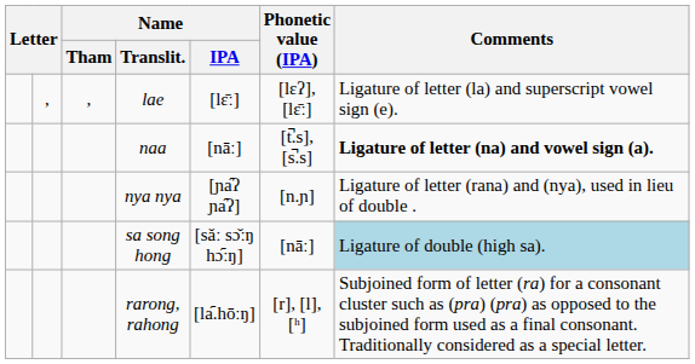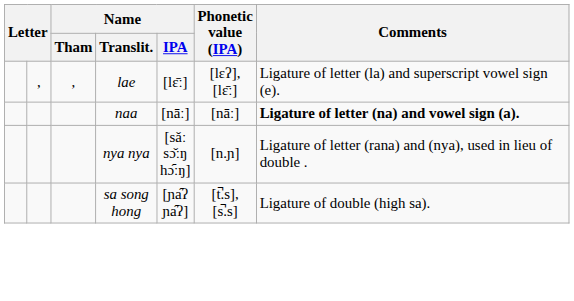naa | Phonetic value (IPA): [t̚.s], [s̚.s] -> [nāː]
nya nya | Name / IPA: [ɲa᷇ʔ ɲa᷇ʔ] -> [sǎː sɔ̌ːŋ hɔ᷇ːŋ]
sa song hong | Name / IPA: [sǎː sɔ̌ːŋ hɔ᷇ːŋ] -> [ɲa᷇ʔ ɲa᷇ʔ]
sa song hong | Phonetic value (IPA): [nāː] -> [t̚.s], [s̚.s]
sa song hong | Comments: lightblue background -> no background
- row: rarong, rahong | [la᷇.hōːŋ] | [r], [l], [ʰ] | Subjoined form of letter (ra) for a consonant cluster such as (pra) (pra) as opposed to the subjoined form used as a final consonant. Traditionally considered as a special letter.
